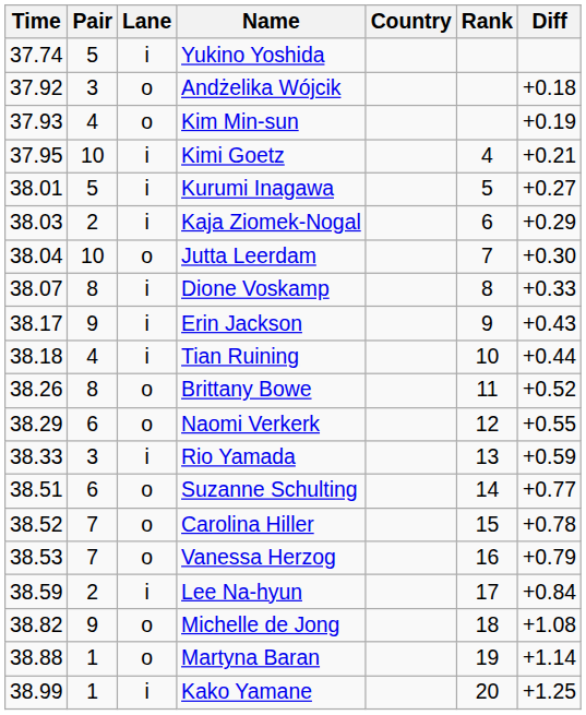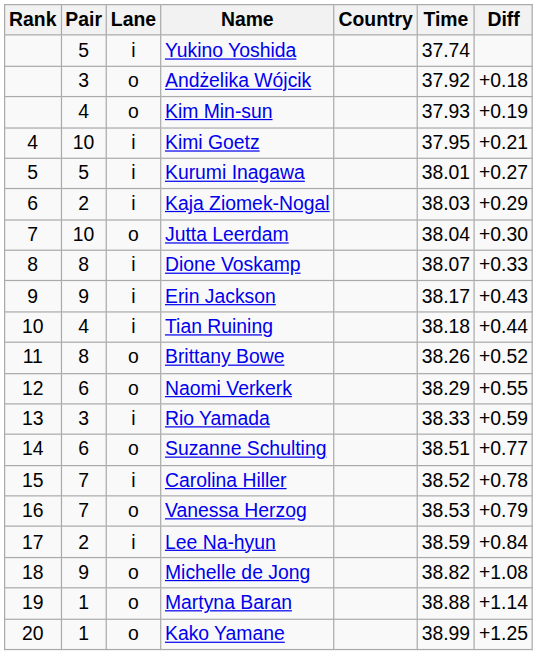columns swapped: Rank <-> Time
Carolina Hiller | Lane: o -> i
Kako Yamane | Lane: i -> o
